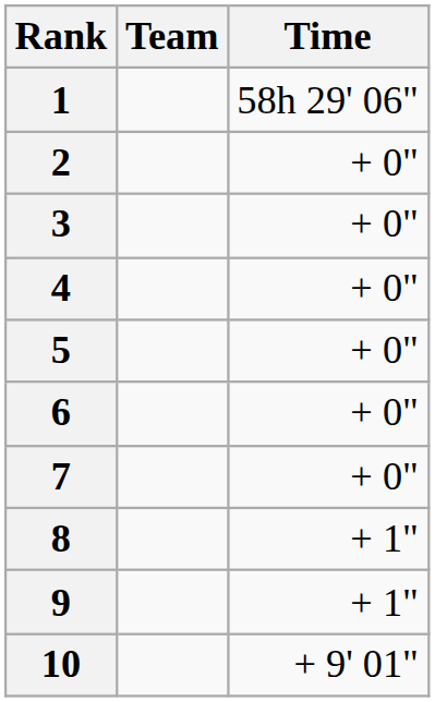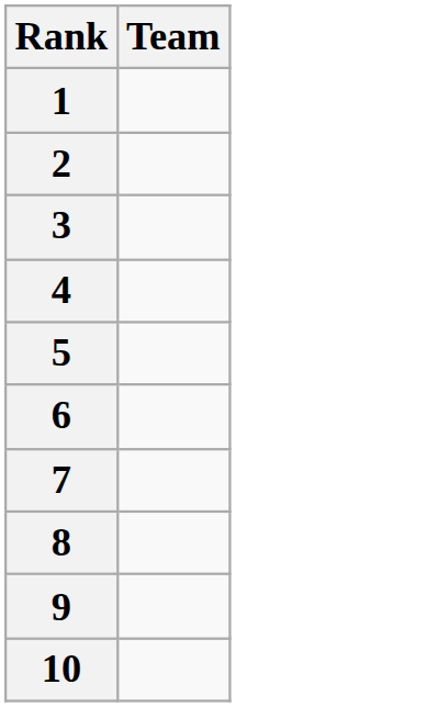- column: Time | 58h 29' 06" | + 0" | + 0" | + 0" | + 0" | + 0" | + 0" | + 1" | + 1" | + 9' 01"
